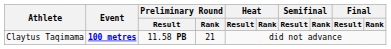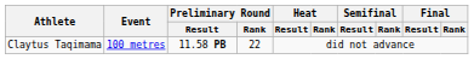Claytus Taqimama | Event: bold -> normal
Claytus Taqimama | Preliminary Round / Rank: 21 -> 22
